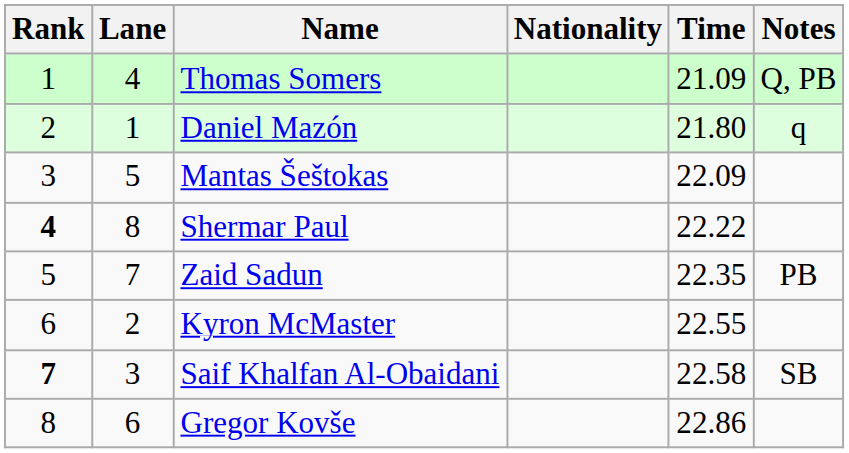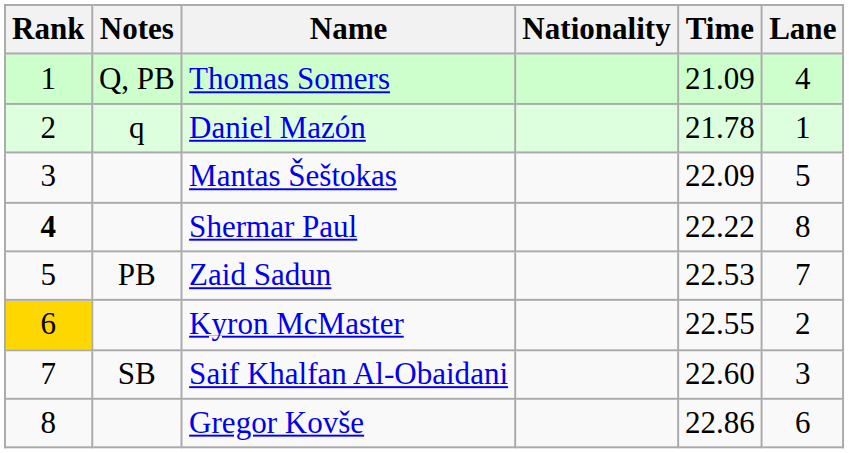columns swapped: Lane <-> Notes
Daniel Mazón | Time: 21.80 -> 21.78
Zaid Sadun | Time: 22.35 -> 22.53
Kyron McMaster | Rank: no background -> gold background
Saif Khalfan Al-Obaidani | Rank: bold -> normal
Saif Khalfan Al-Obaidani | Time: 22.58 -> 22.60
